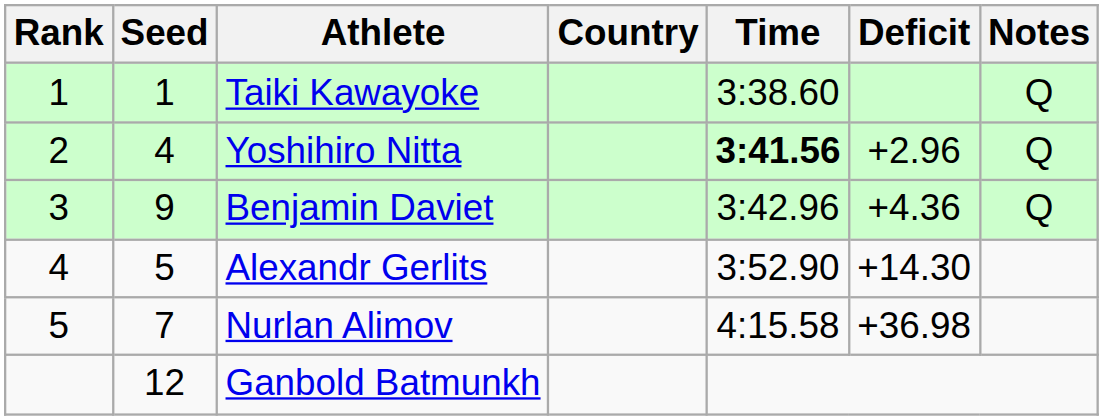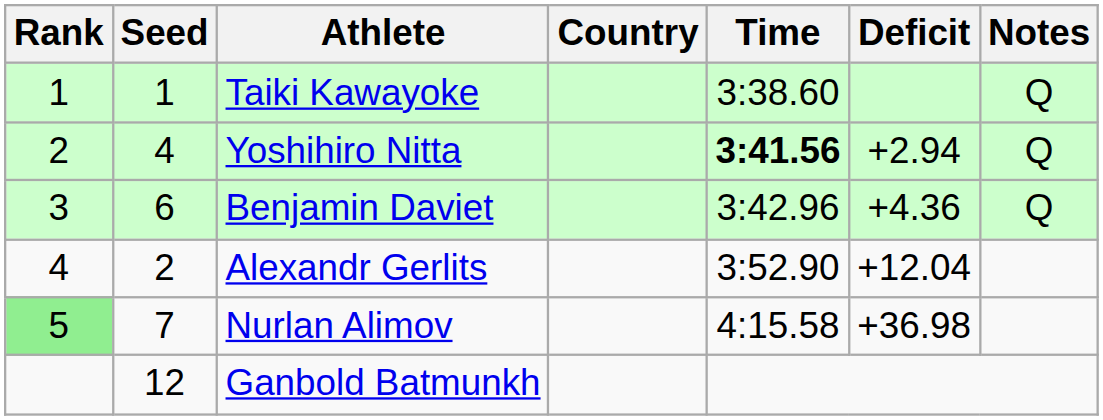Yoshihiro Nitta | Deficit: +2.96 -> +2.94
Benjamin Daviet | Seed: 9 -> 6
Alexandr Gerlits | Seed: 5 -> 2
Alexandr Gerlits | Deficit: +14.30 -> +12.04
Nurlan Alimov | Rank: no background -> lightgreen background
